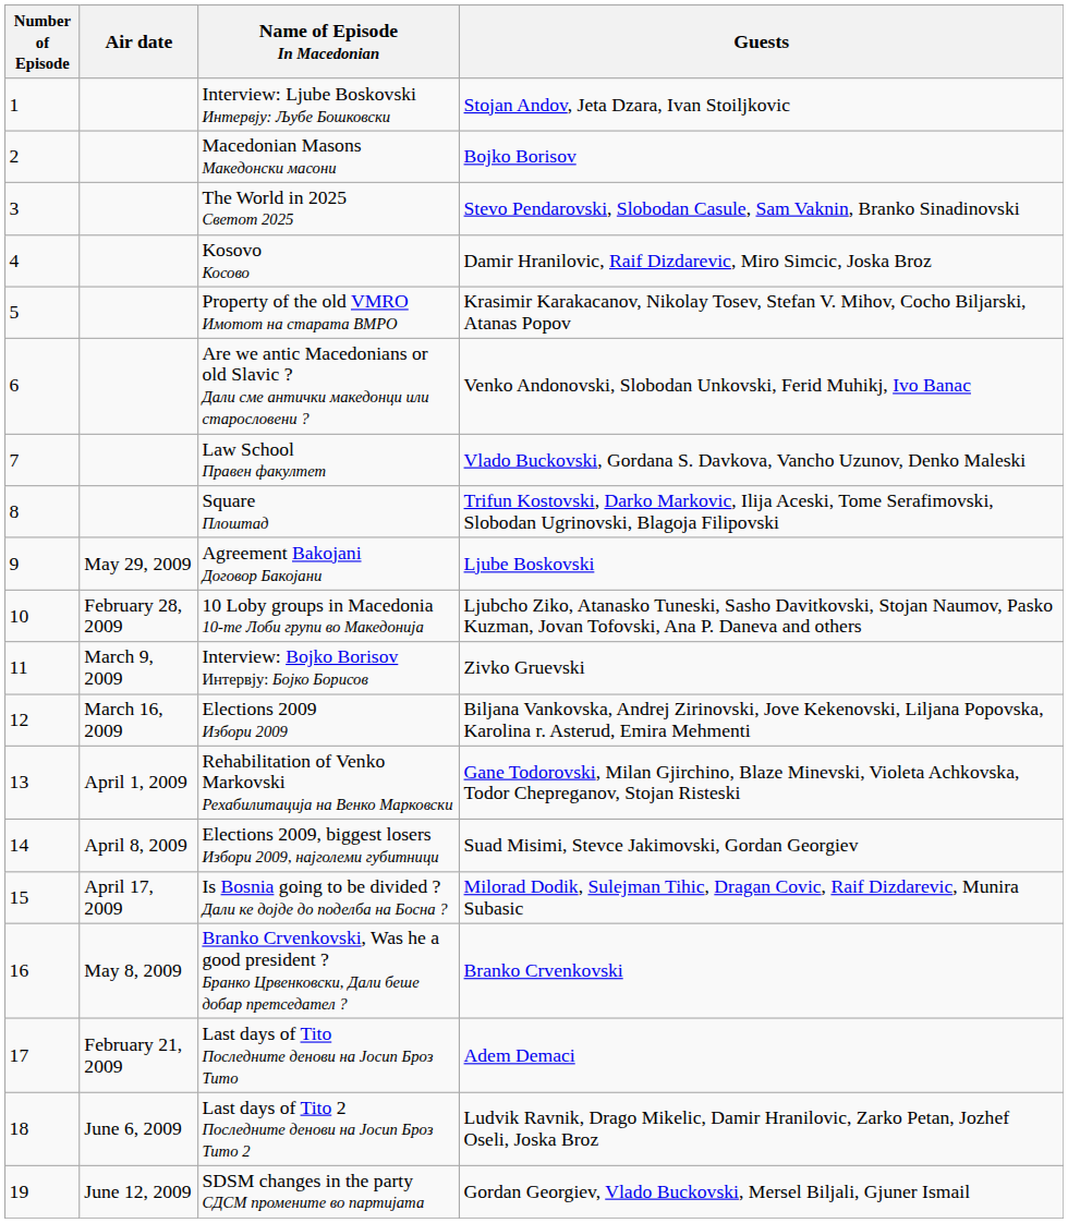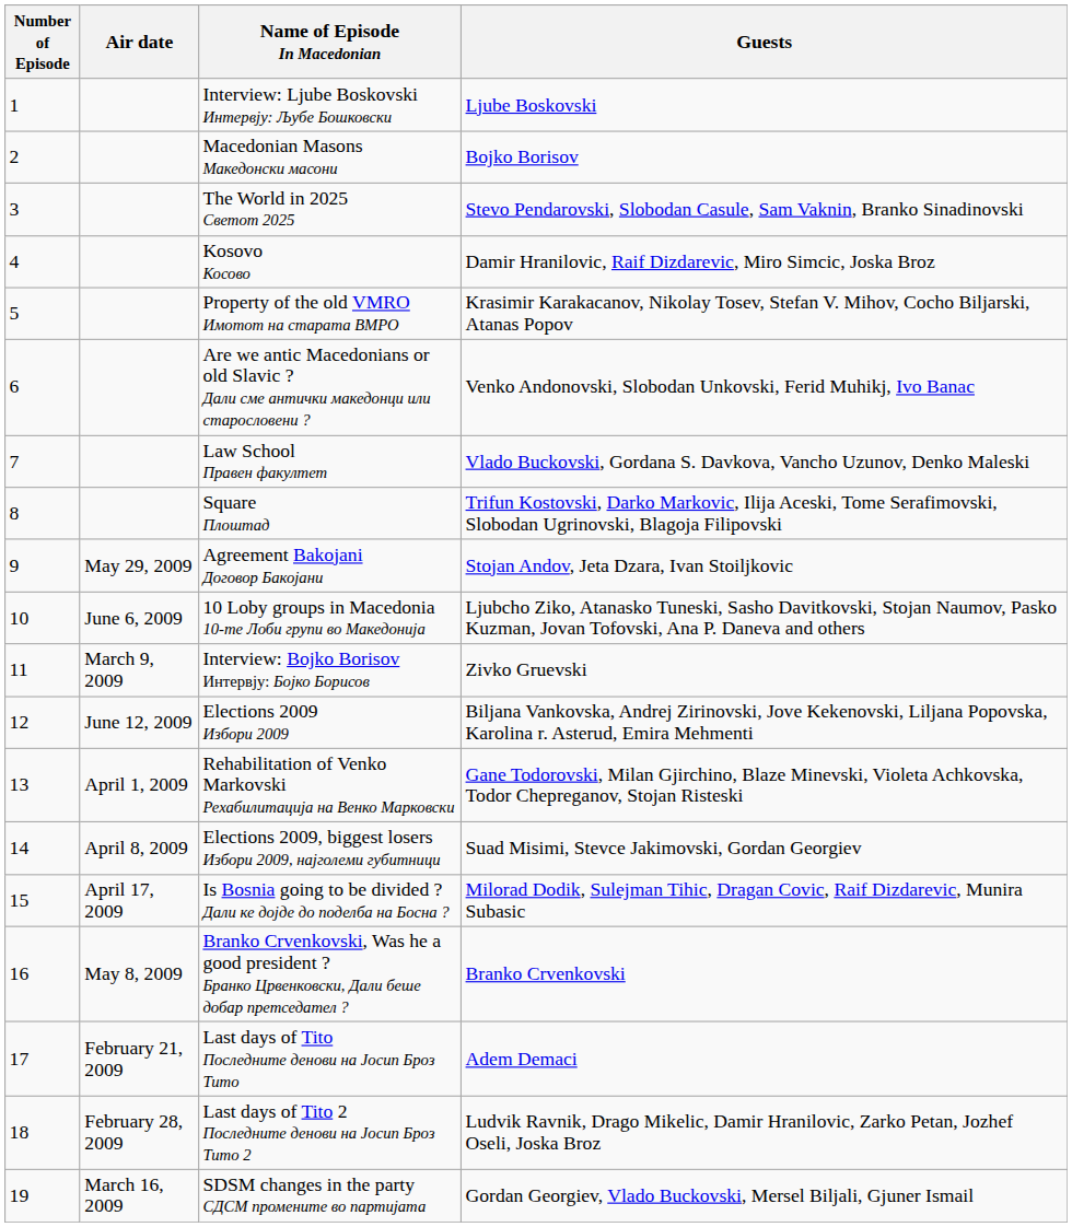Interview: Ljube Boskovski Интервју: Љубе Бошковски | Guests: Stojan Andov, Jeta Dzara, Ivan Stoiljkovic -> Ljube Boskovski
Agreement Bakojani Договор Бакојани | Guests: Ljube Boskovski -> Stojan Andov, Jeta Dzara, Ivan Stoiljkovic
10 Loby groups in Macedonia 10-те Лоби групи во Македонија | Air date: February 28, 2009 -> June 6, 2009
Elections 2009 Избори 2009 | Air date: March 16, 2009 -> June 12, 2009
Last days of Tito 2 Последните денови на Јосип Броз Тито 2 | Air date: June 6, 2009 -> February 28, 2009
SDSM changes in the party СДСМ промените во партијата | Air date: June 12, 2009 -> March 16, 2009
